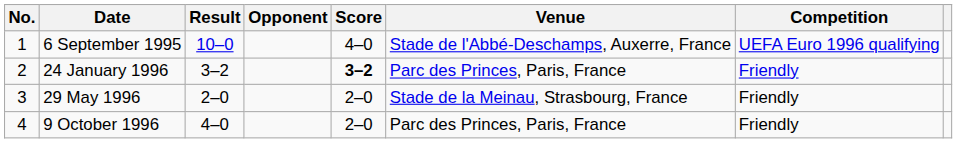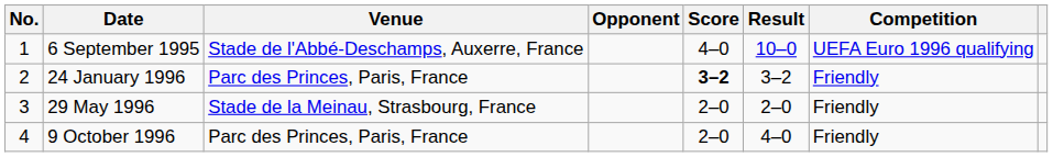columns swapped: Venue <-> Result
